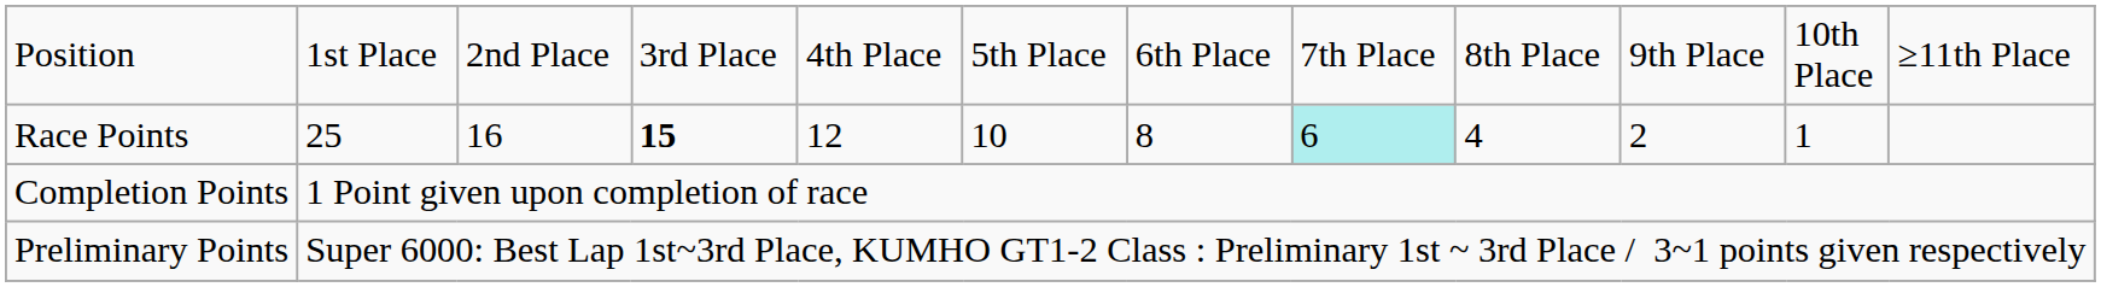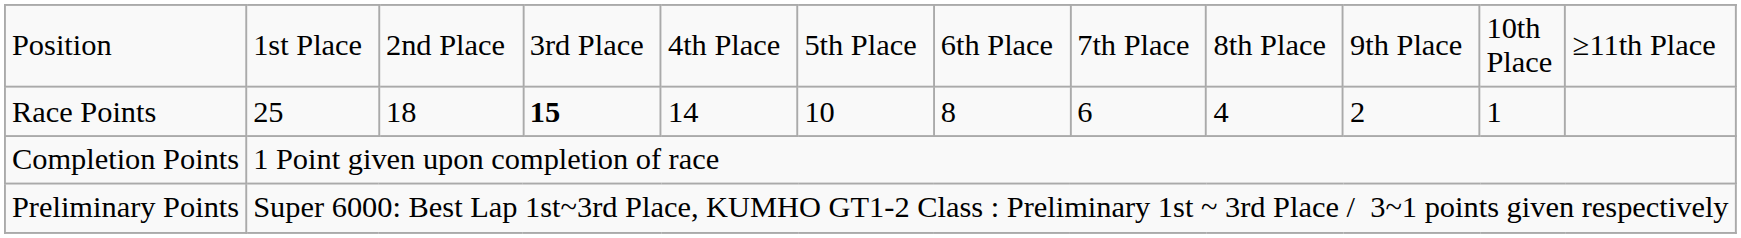Race Points | column 3: 16 -> 18
Race Points | column 5: 12 -> 14
Race Points | column 8: paleturquoise background -> no background
